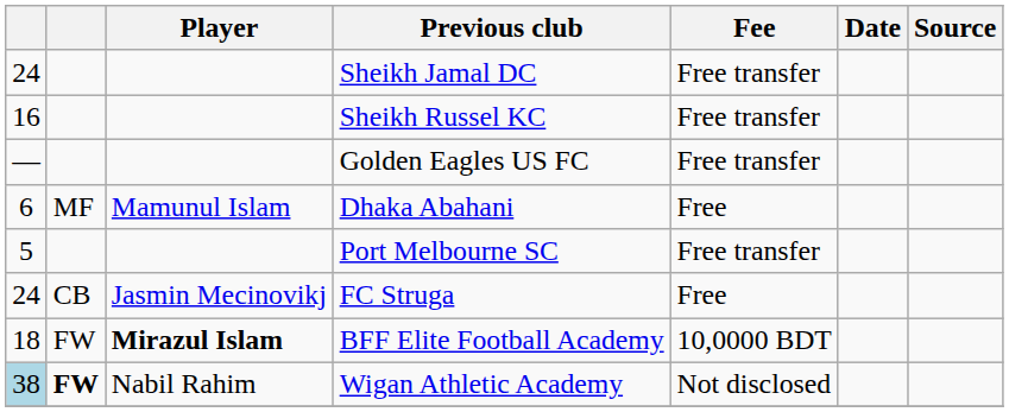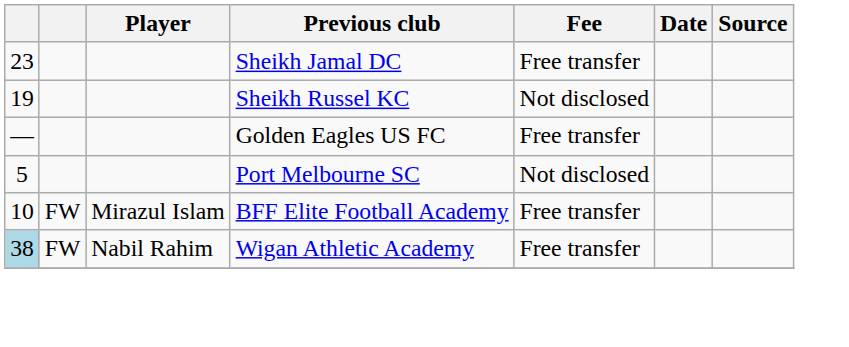Sheikh Jamal DC | column 1: 24 -> 23
Sheikh Russel KC | column 1: 16 -> 19
Sheikh Russel KC | Fee: Free transfer -> Not disclosed
- row: 6 | MF | Mamunul Islam | Dhaka Abahani | Free
Port Melbourne SC | Fee: Free transfer -> Not disclosed
- row: 24 | CB | Jasmin Mecinovikj | FC Struga | Free
BFF Elite Football Academy | column 1: 18 -> 10
BFF Elite Football Academy | Player: bold -> normal
BFF Elite Football Academy | Fee: 10,0000 BDT -> Free transfer
Wigan Athletic Academy | column 2: bold -> normal
Wigan Athletic Academy | Fee: Not disclosed -> Free transfer
